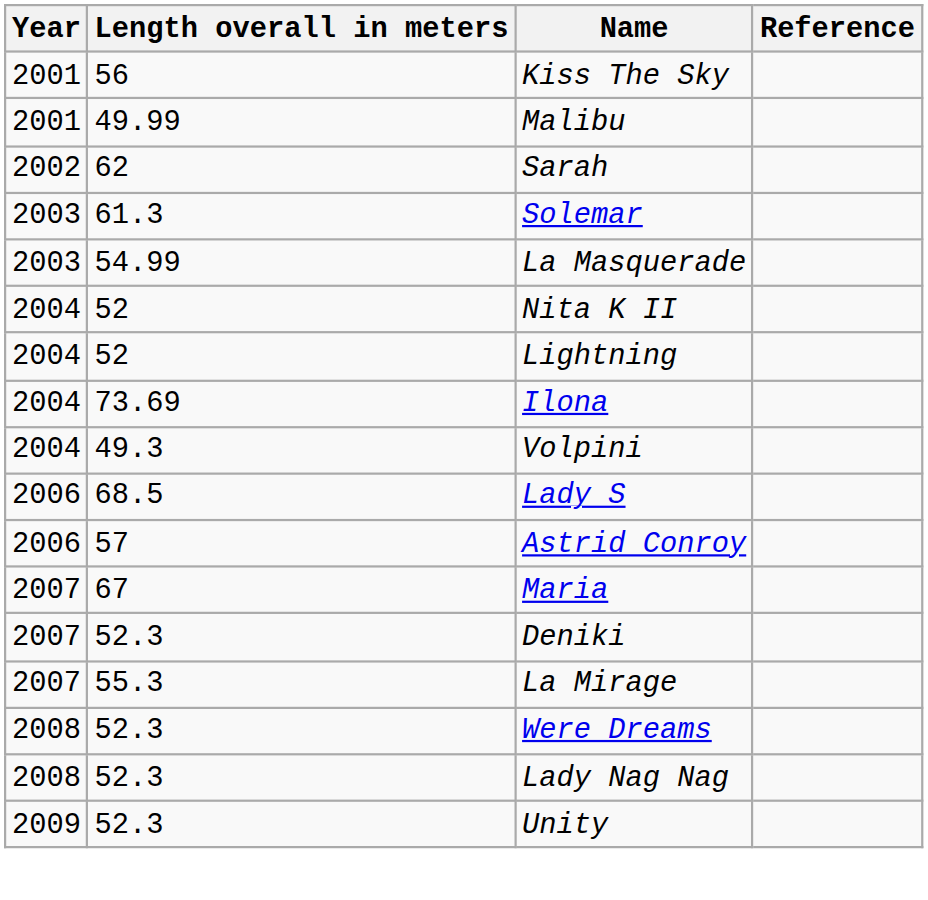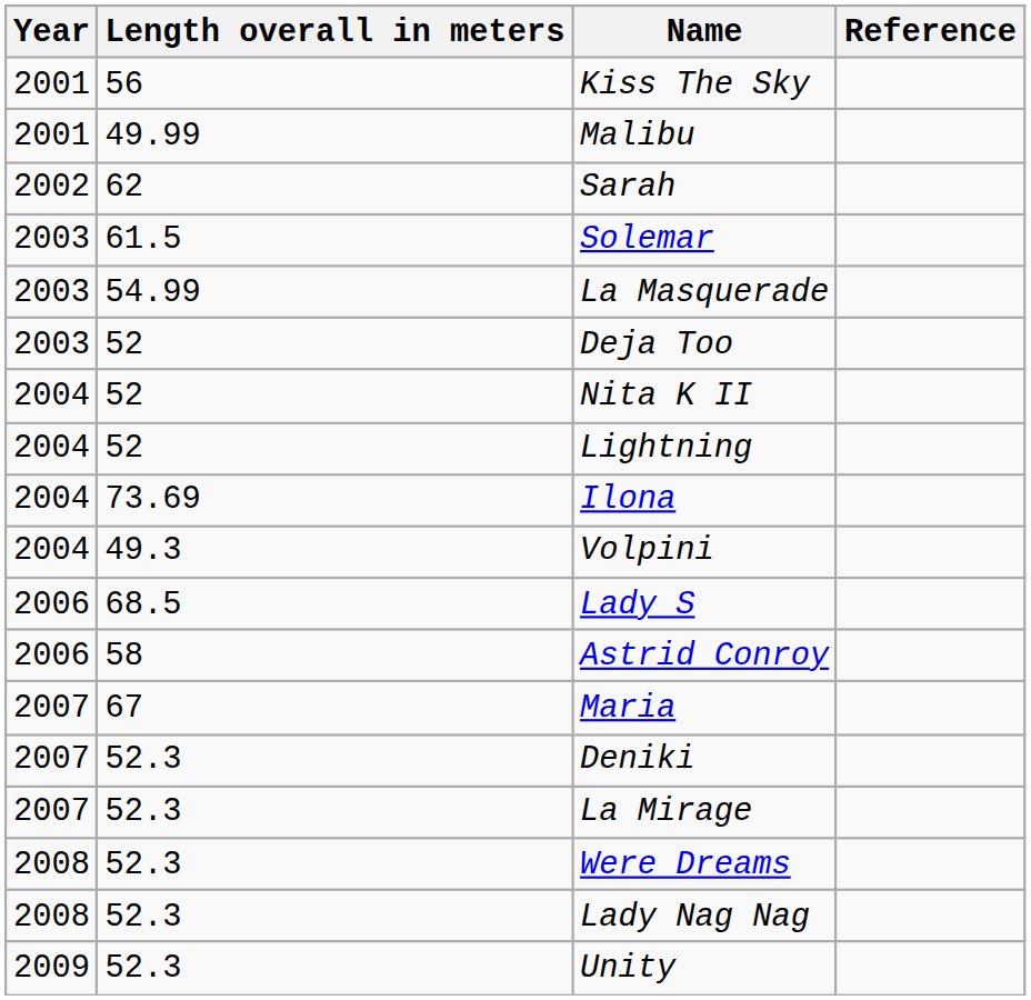Solemar | Length overall in meters: 61.3 -> 61.5
+ row: 2003 | 52 | Deja Too
Astrid Conroy | Length overall in meters: 57 -> 58
La Mirage | Length overall in meters: 55.3 -> 52.3
